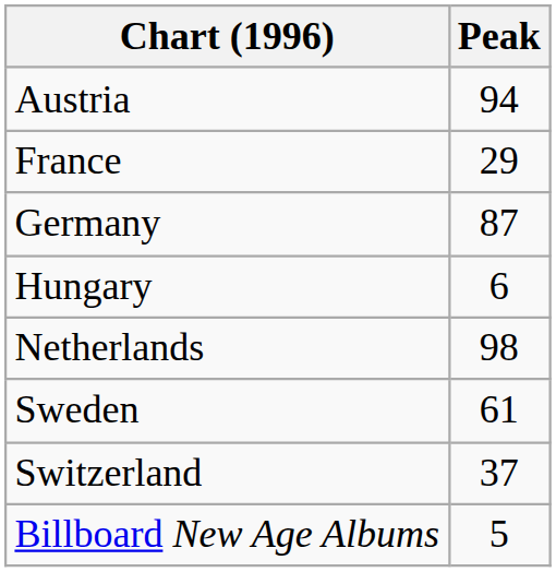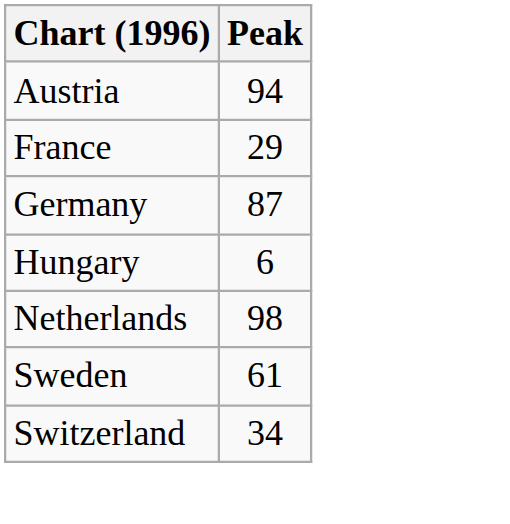Switzerland | Peak: 37 -> 34
- row: Billboard New Age Albums | 5
